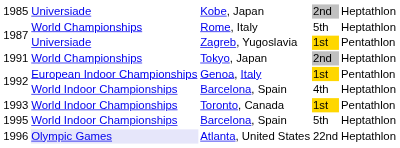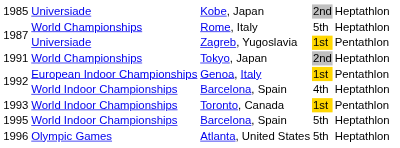Atlanta, United States | column 2: lavender background -> no background
Atlanta, United States | column 4: 22nd -> 5th
